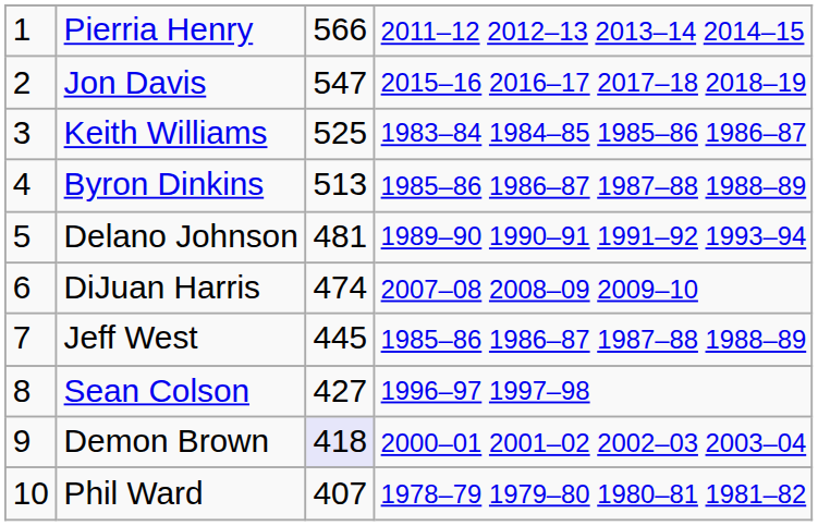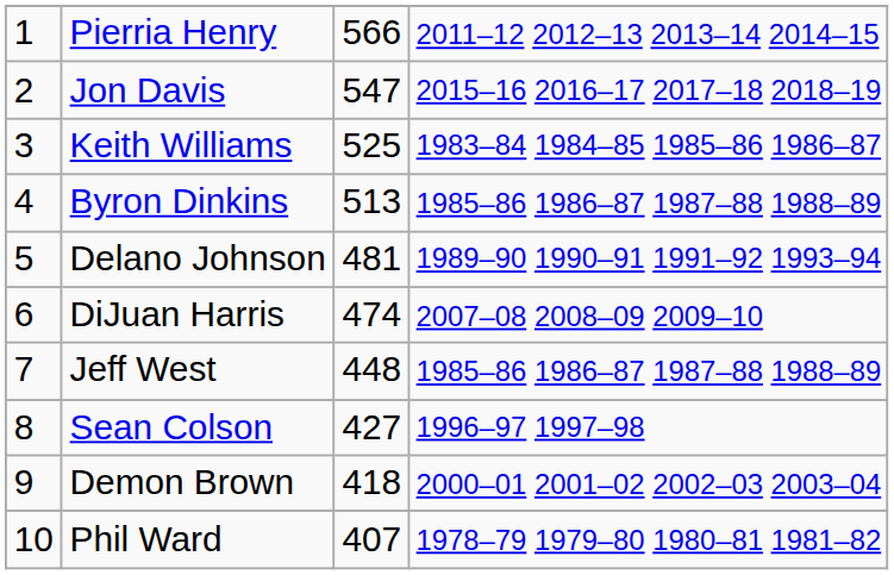Jeff West | column 3: 445 -> 448
Demon Brown | column 3: lavender background -> no background
